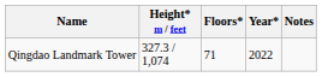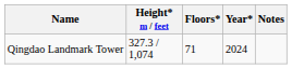Qingdao Landmark Tower | Year*: 2022 -> 2024
